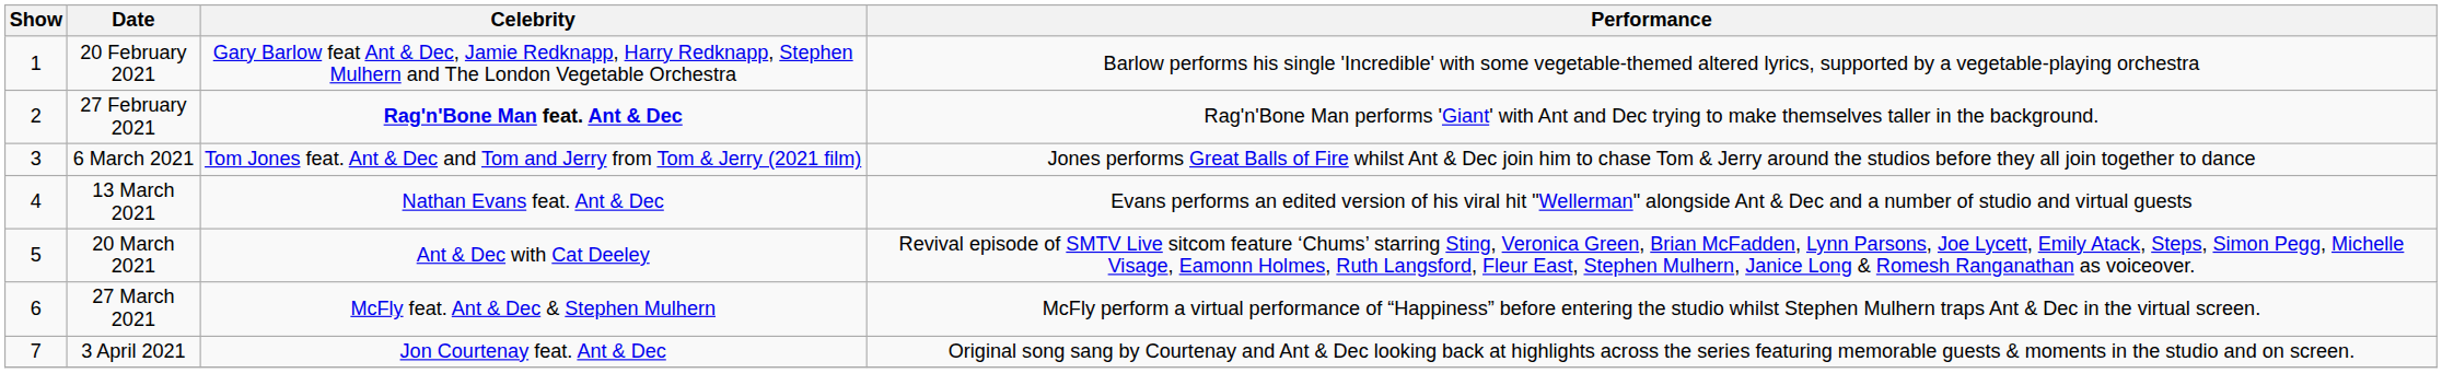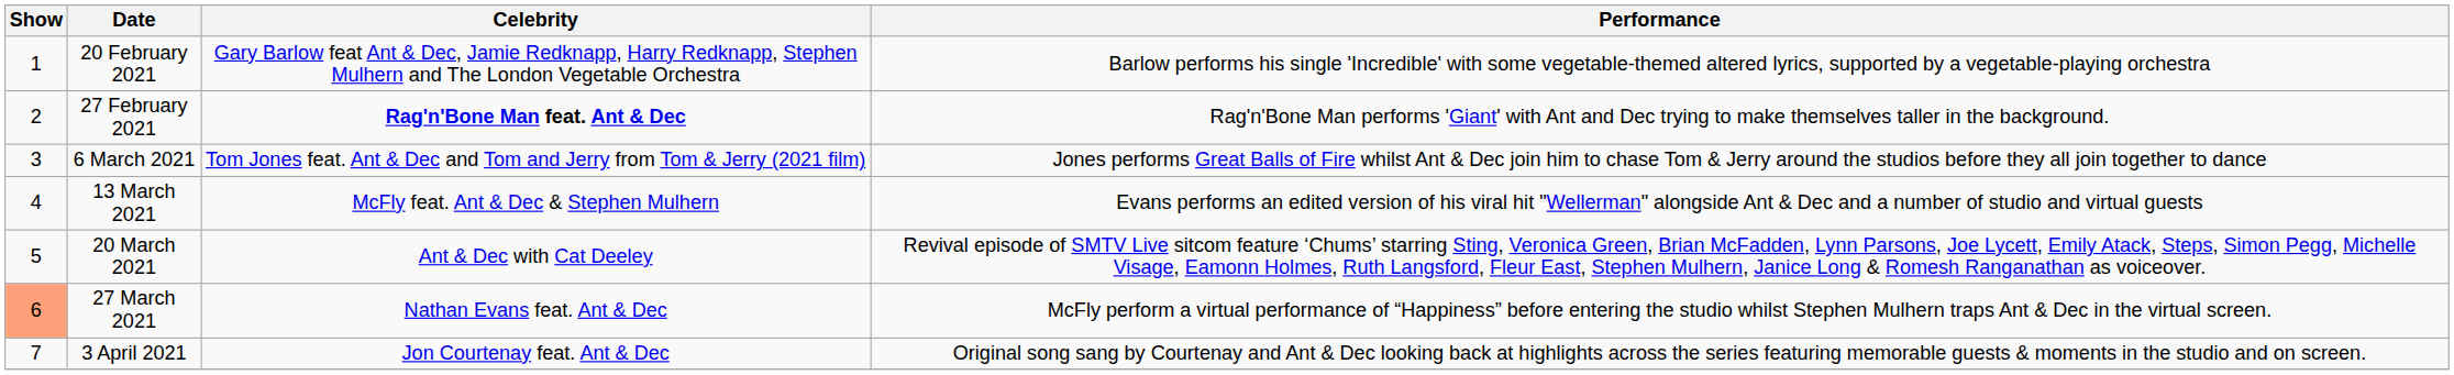13 March 2021 | Celebrity: Nathan Evans feat. Ant & Dec -> McFly feat. Ant & Dec & Stephen Mulhern
27 March 2021 | Show: no background -> lightsalmon background
27 March 2021 | Celebrity: McFly feat. Ant & Dec & Stephen Mulhern -> Nathan Evans feat. Ant & Dec
